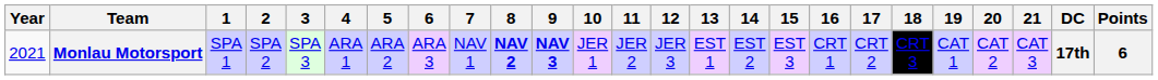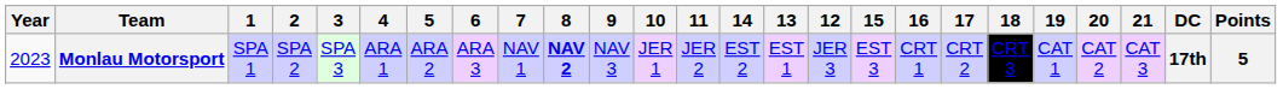columns swapped: 12 <-> 14
Monlau Motorsport | Year: 2021 -> 2023
Monlau Motorsport | 9: bold -> normal
Monlau Motorsport | Points: 6 -> 5
